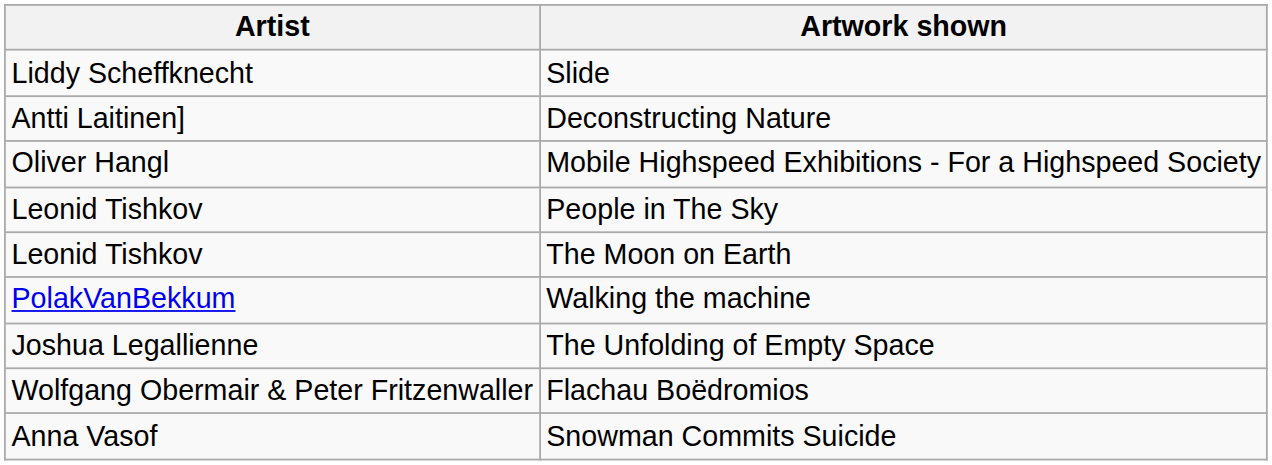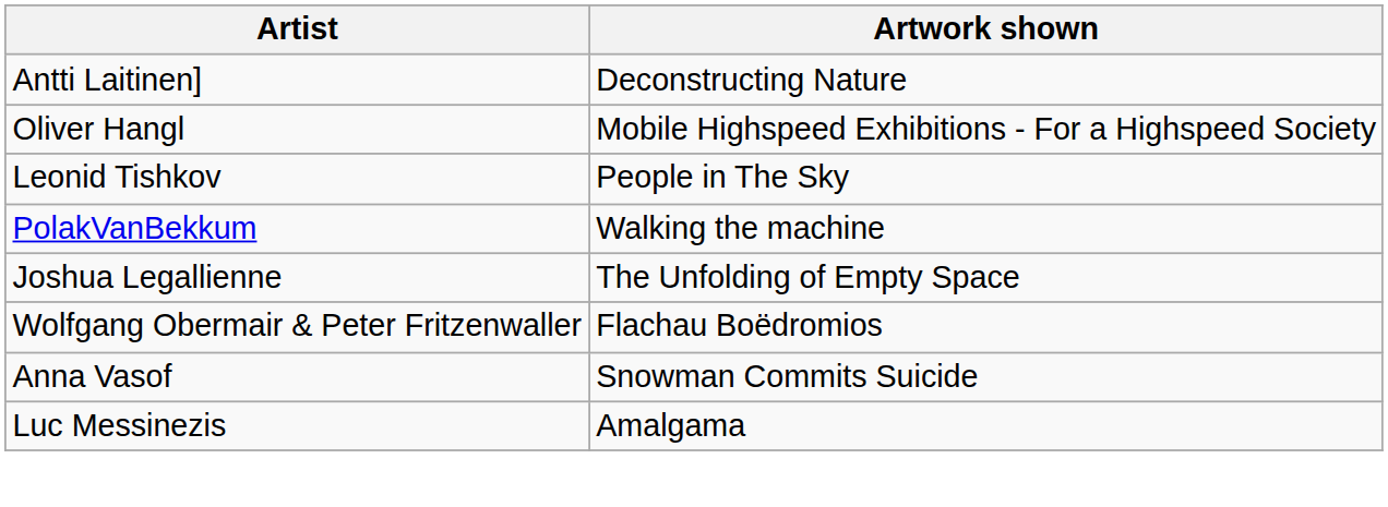- row: Liddy Scheffknecht | Slide
- row: Leonid Tishkov | The Moon on Earth
+ row: Luc Messinezis | Amalgama
